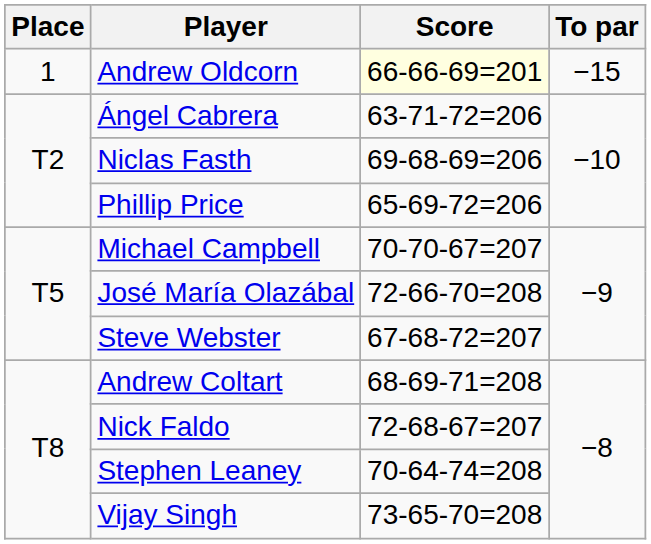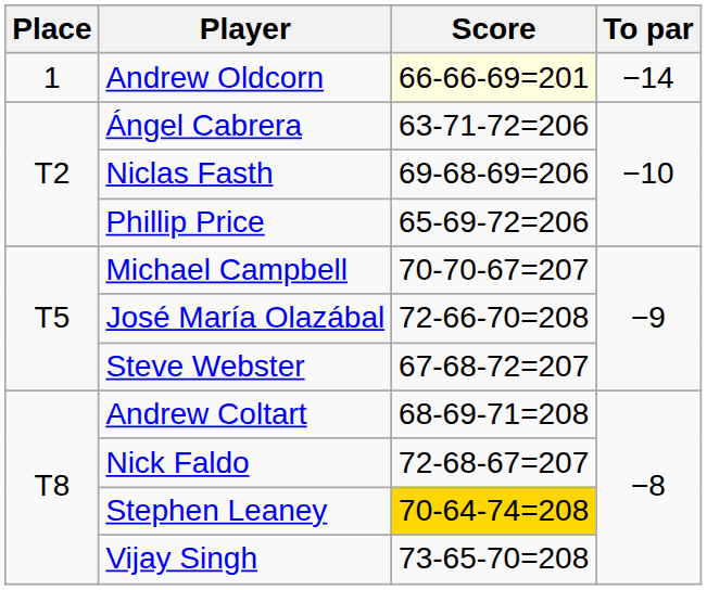Andrew Oldcorn | To par: −15 -> −14
Stephen Leaney | Score: no background -> gold background
